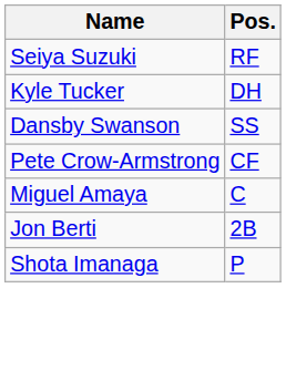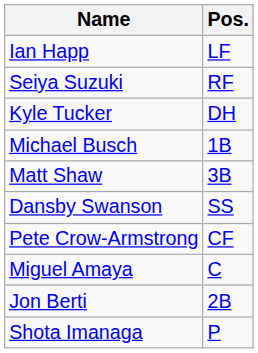+ row: Ian Happ | LF
+ row: Michael Busch | 1B
+ row: Matt Shaw | 3B
